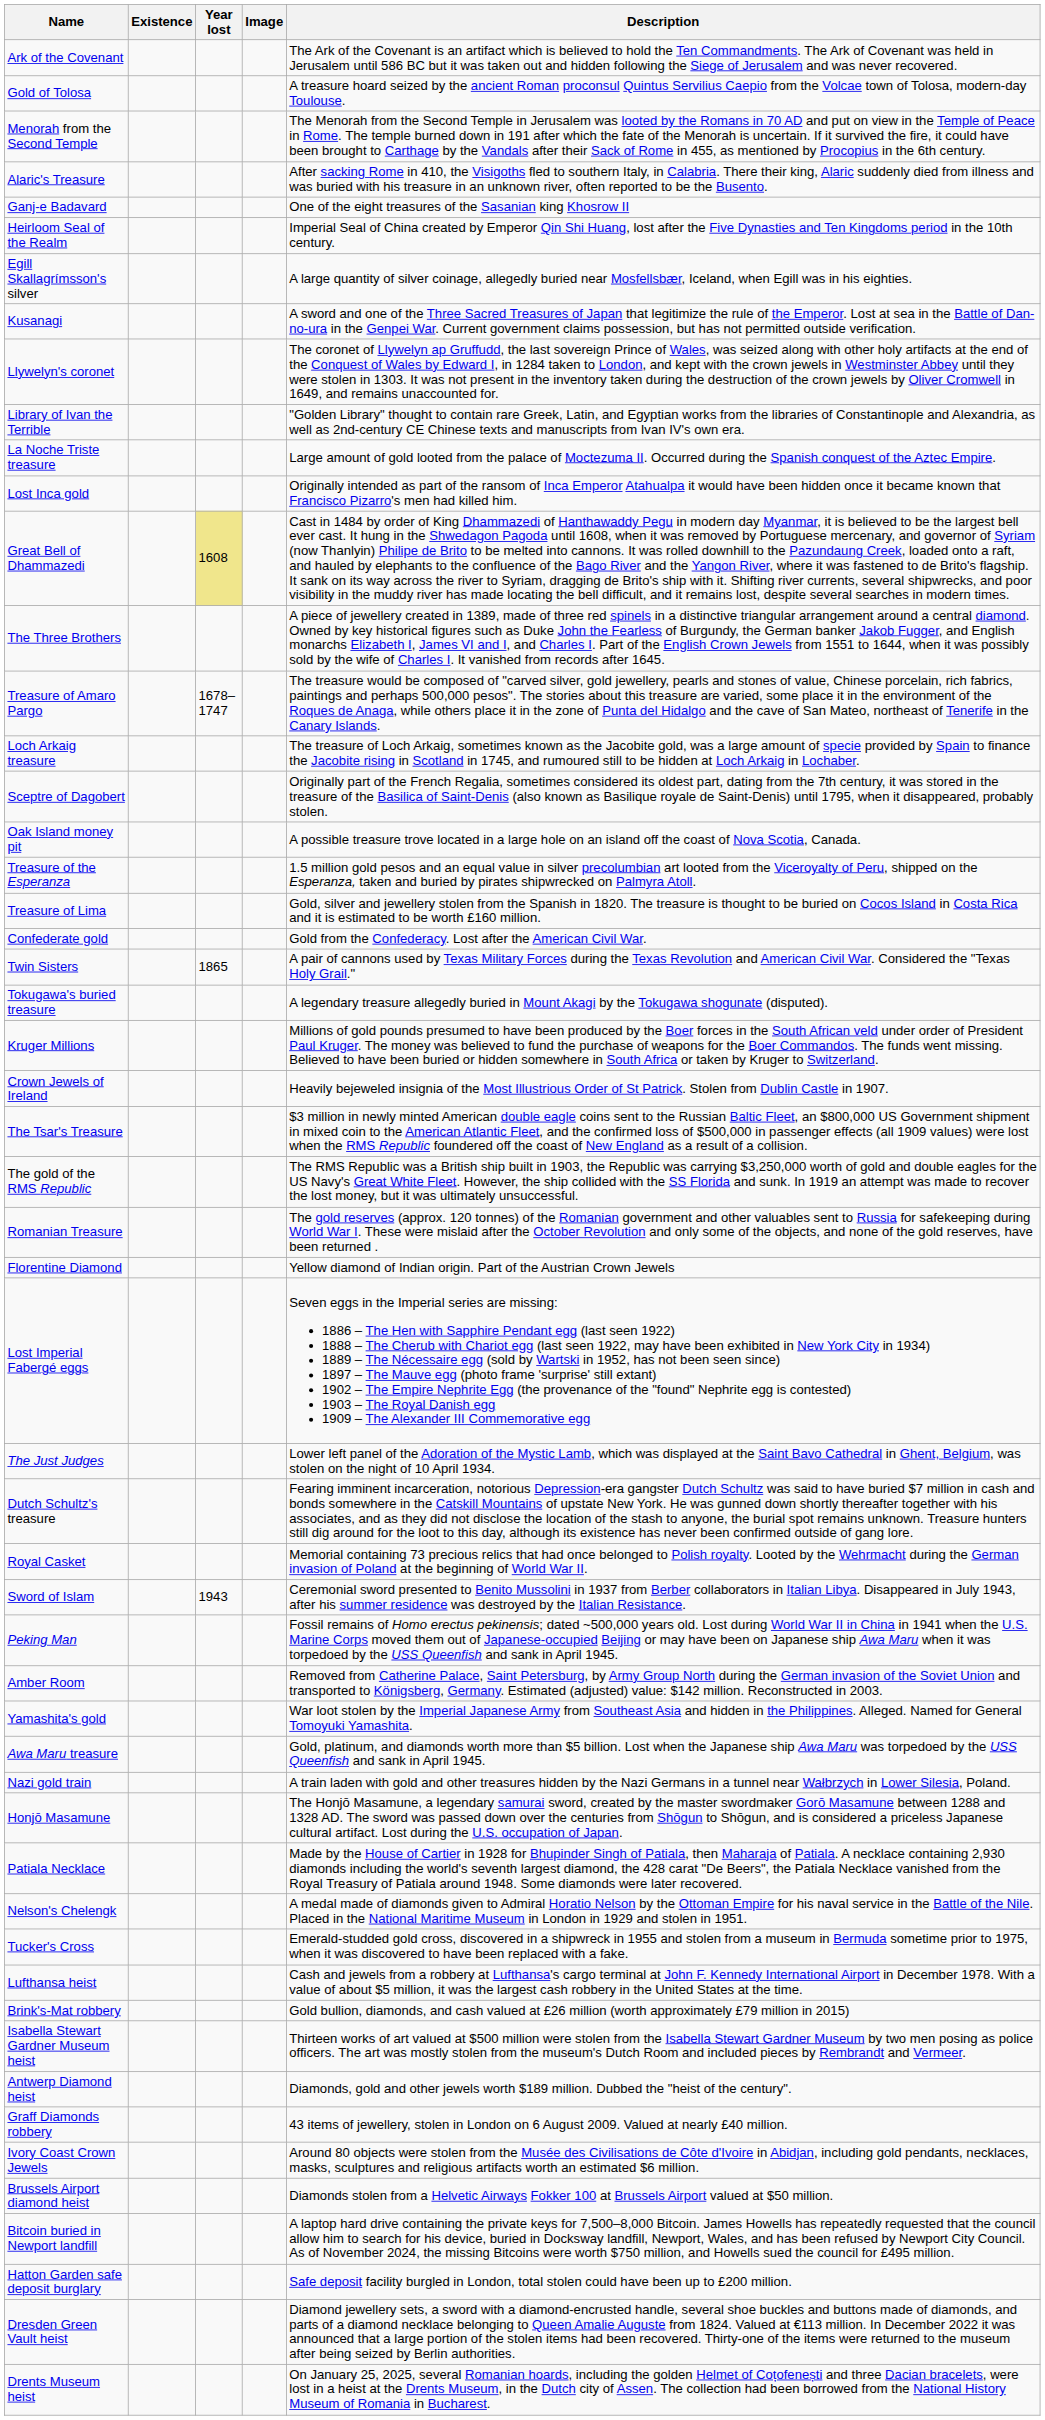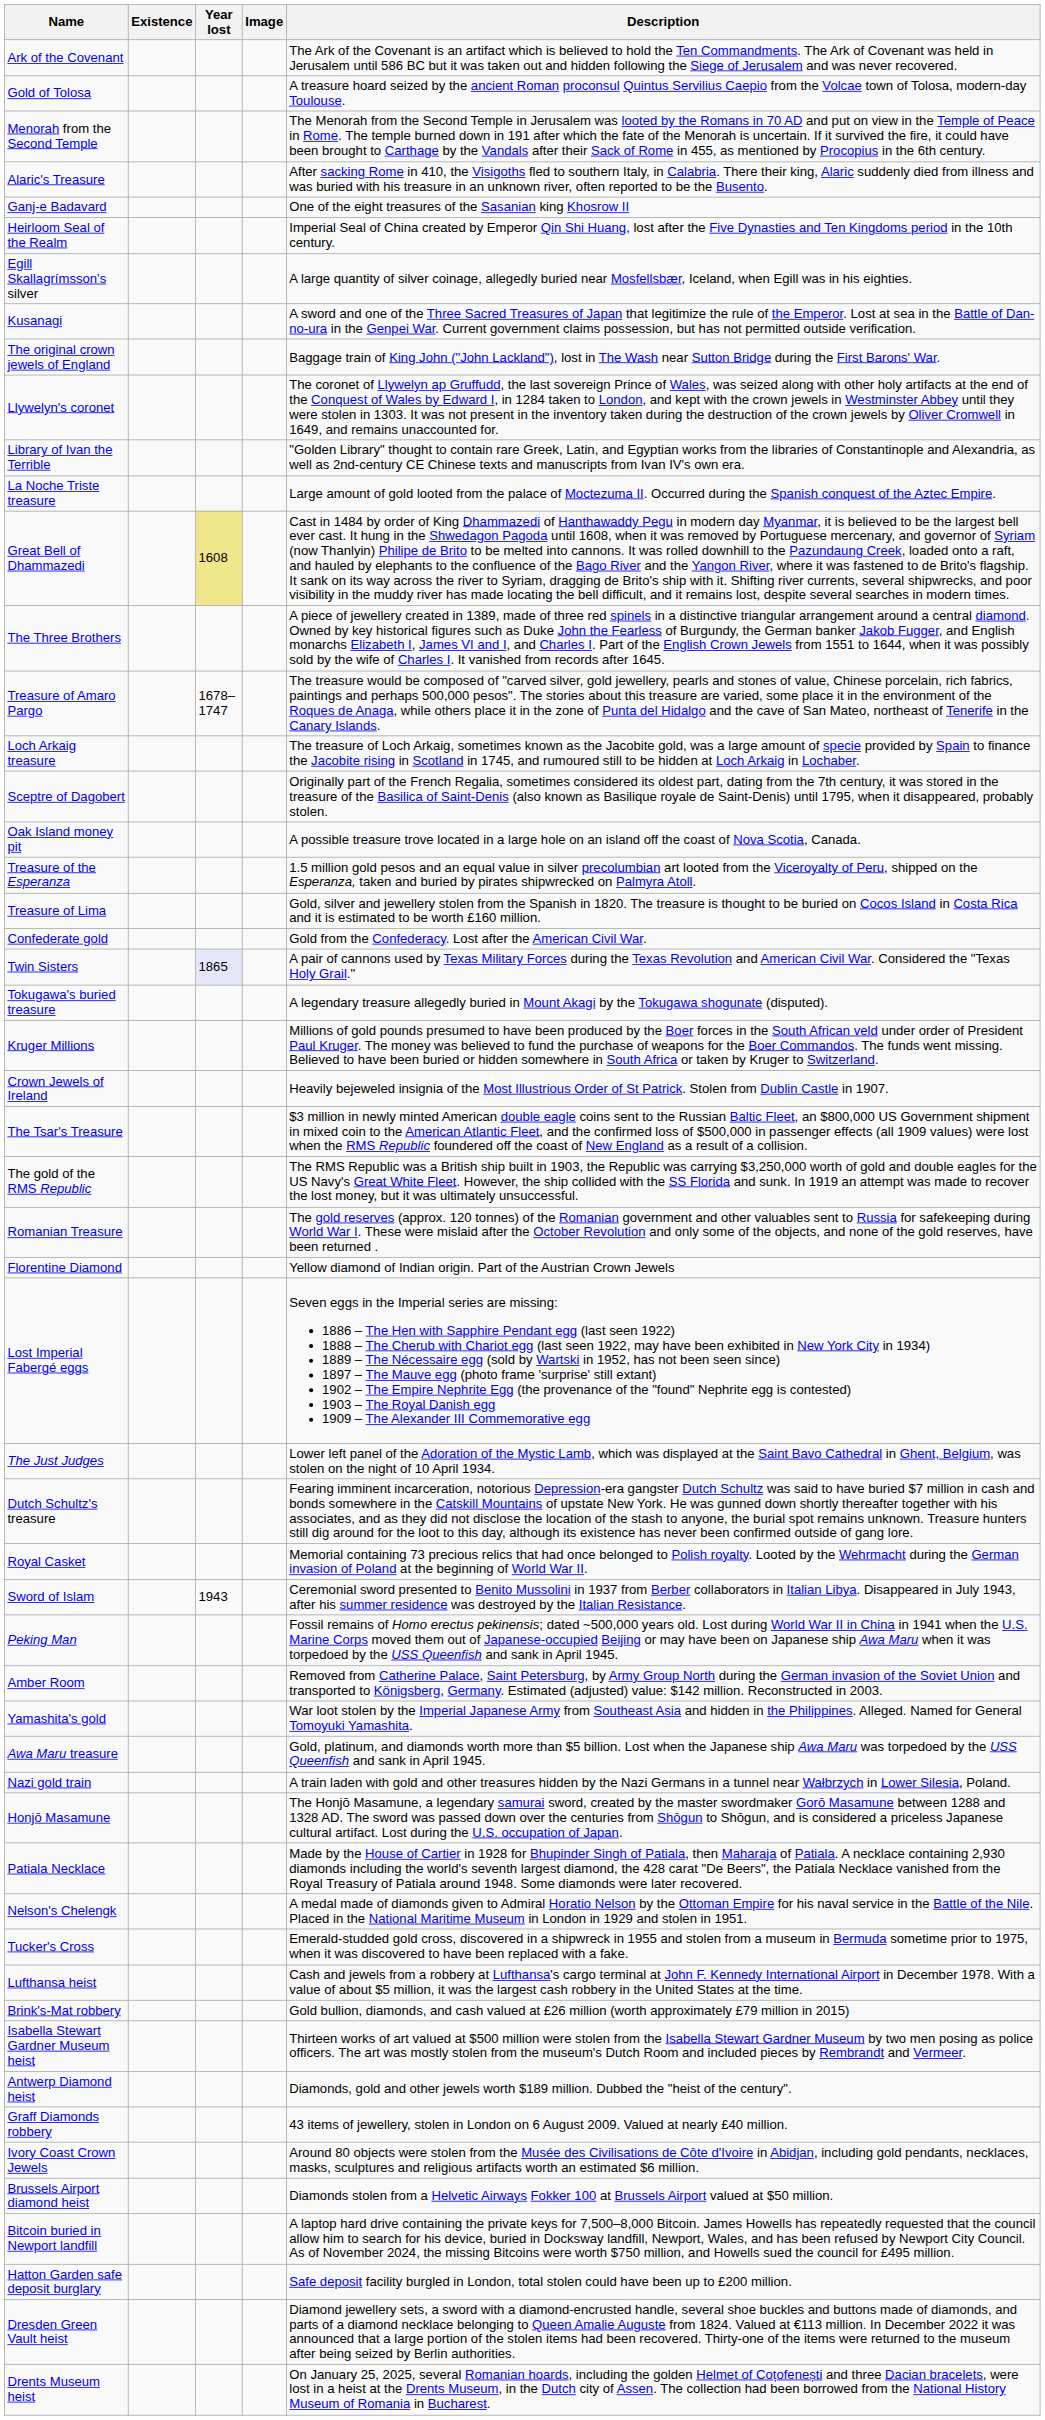+ row: The original crown jewels of England | Baggage train of King John ("John Lackland"), lost in The Wash near Sutton Bridge during the First Barons' War.
- row: Lost Inca gold | Originally intended as part of the ransom of Inca Emperor Atahualpa it would have been hidden once it became known that Francisco Pizarro's men had killed him.
Twin Sisters | Year lost: no background -> lavender background
